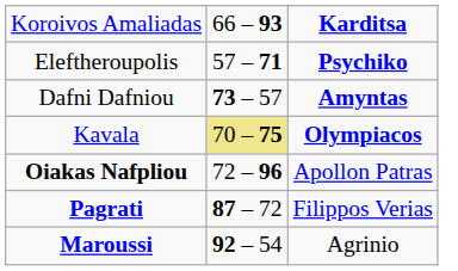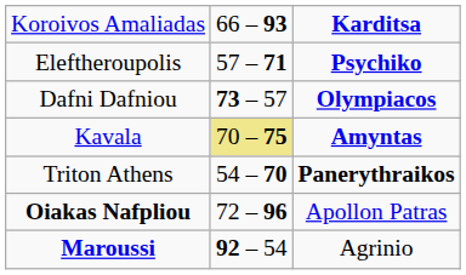Dafni Dafniou | column 3: Amyntas -> Olympiacos
Kavala | column 3: Olympiacos -> Amyntas
+ row: Triton Athens | 54 – 70 | Panerythraikos
- row: Pagrati | 87 – 72 | Filippos Verias
